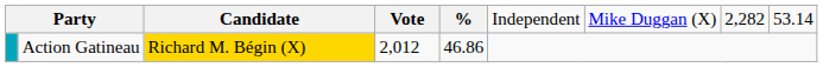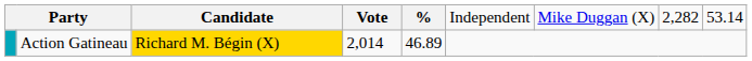Action Gatineau | column 4: 2,012 -> 2,014
Action Gatineau | column 5: 46.86 -> 46.89
